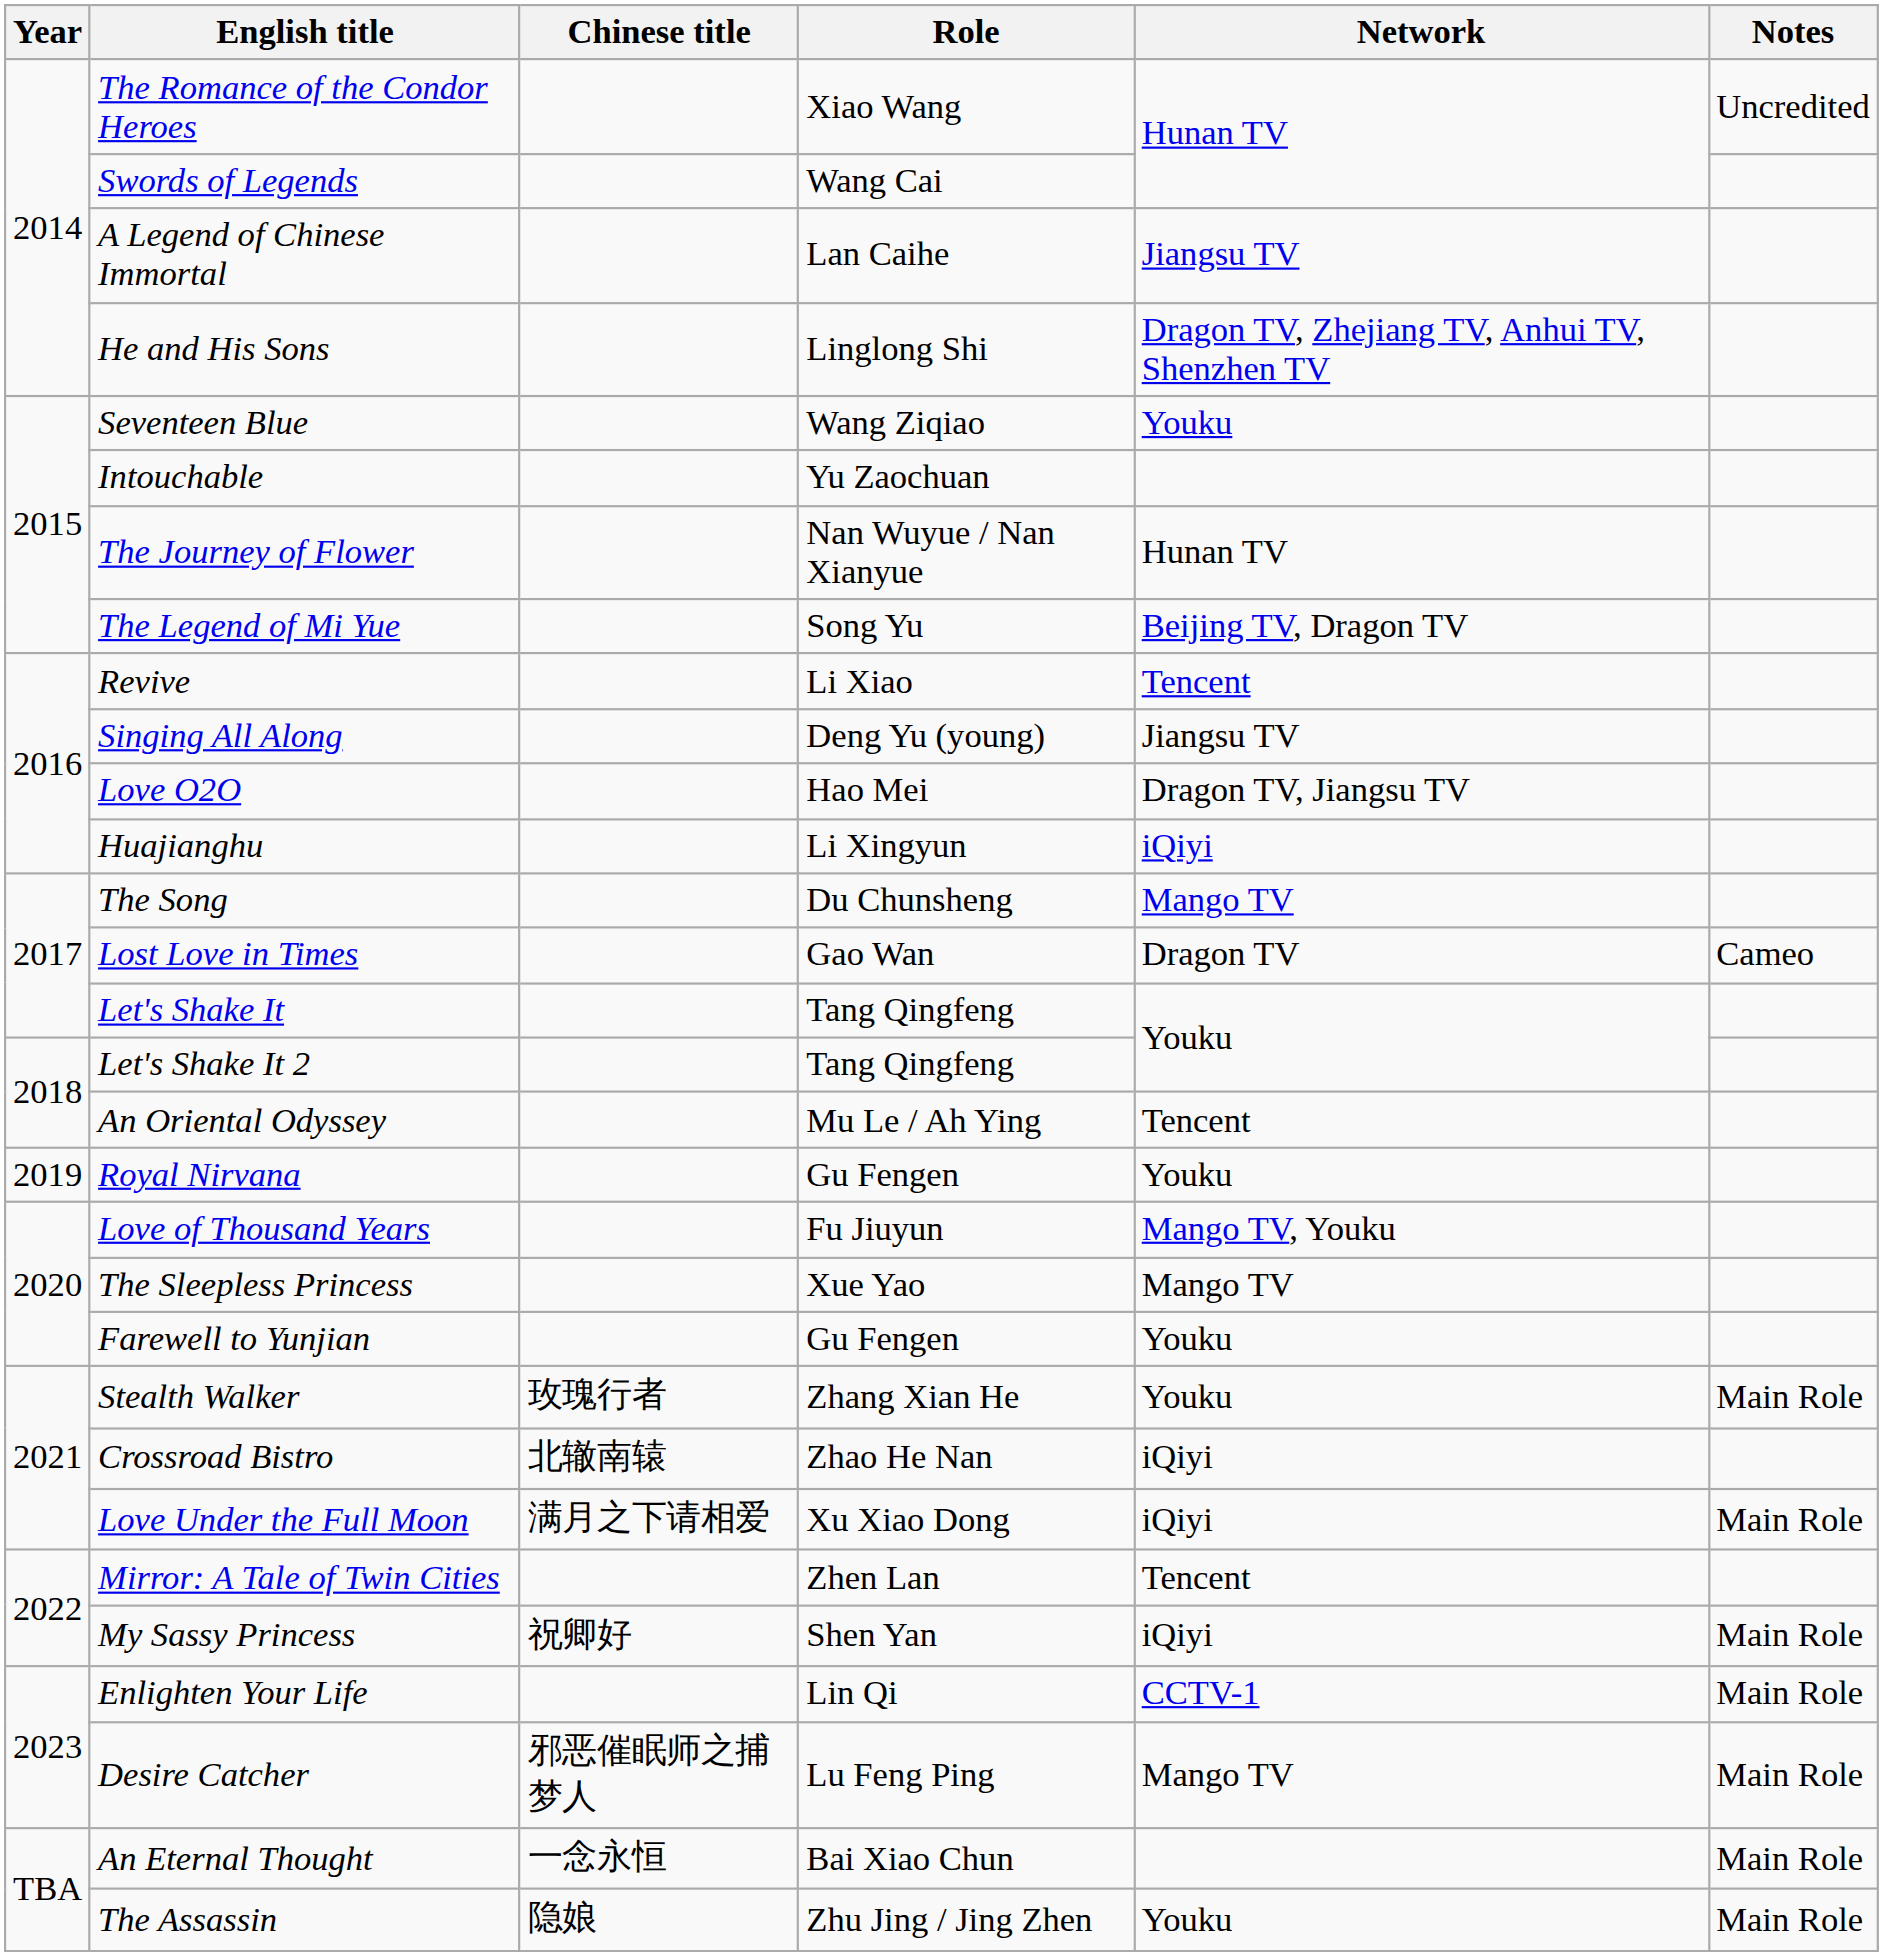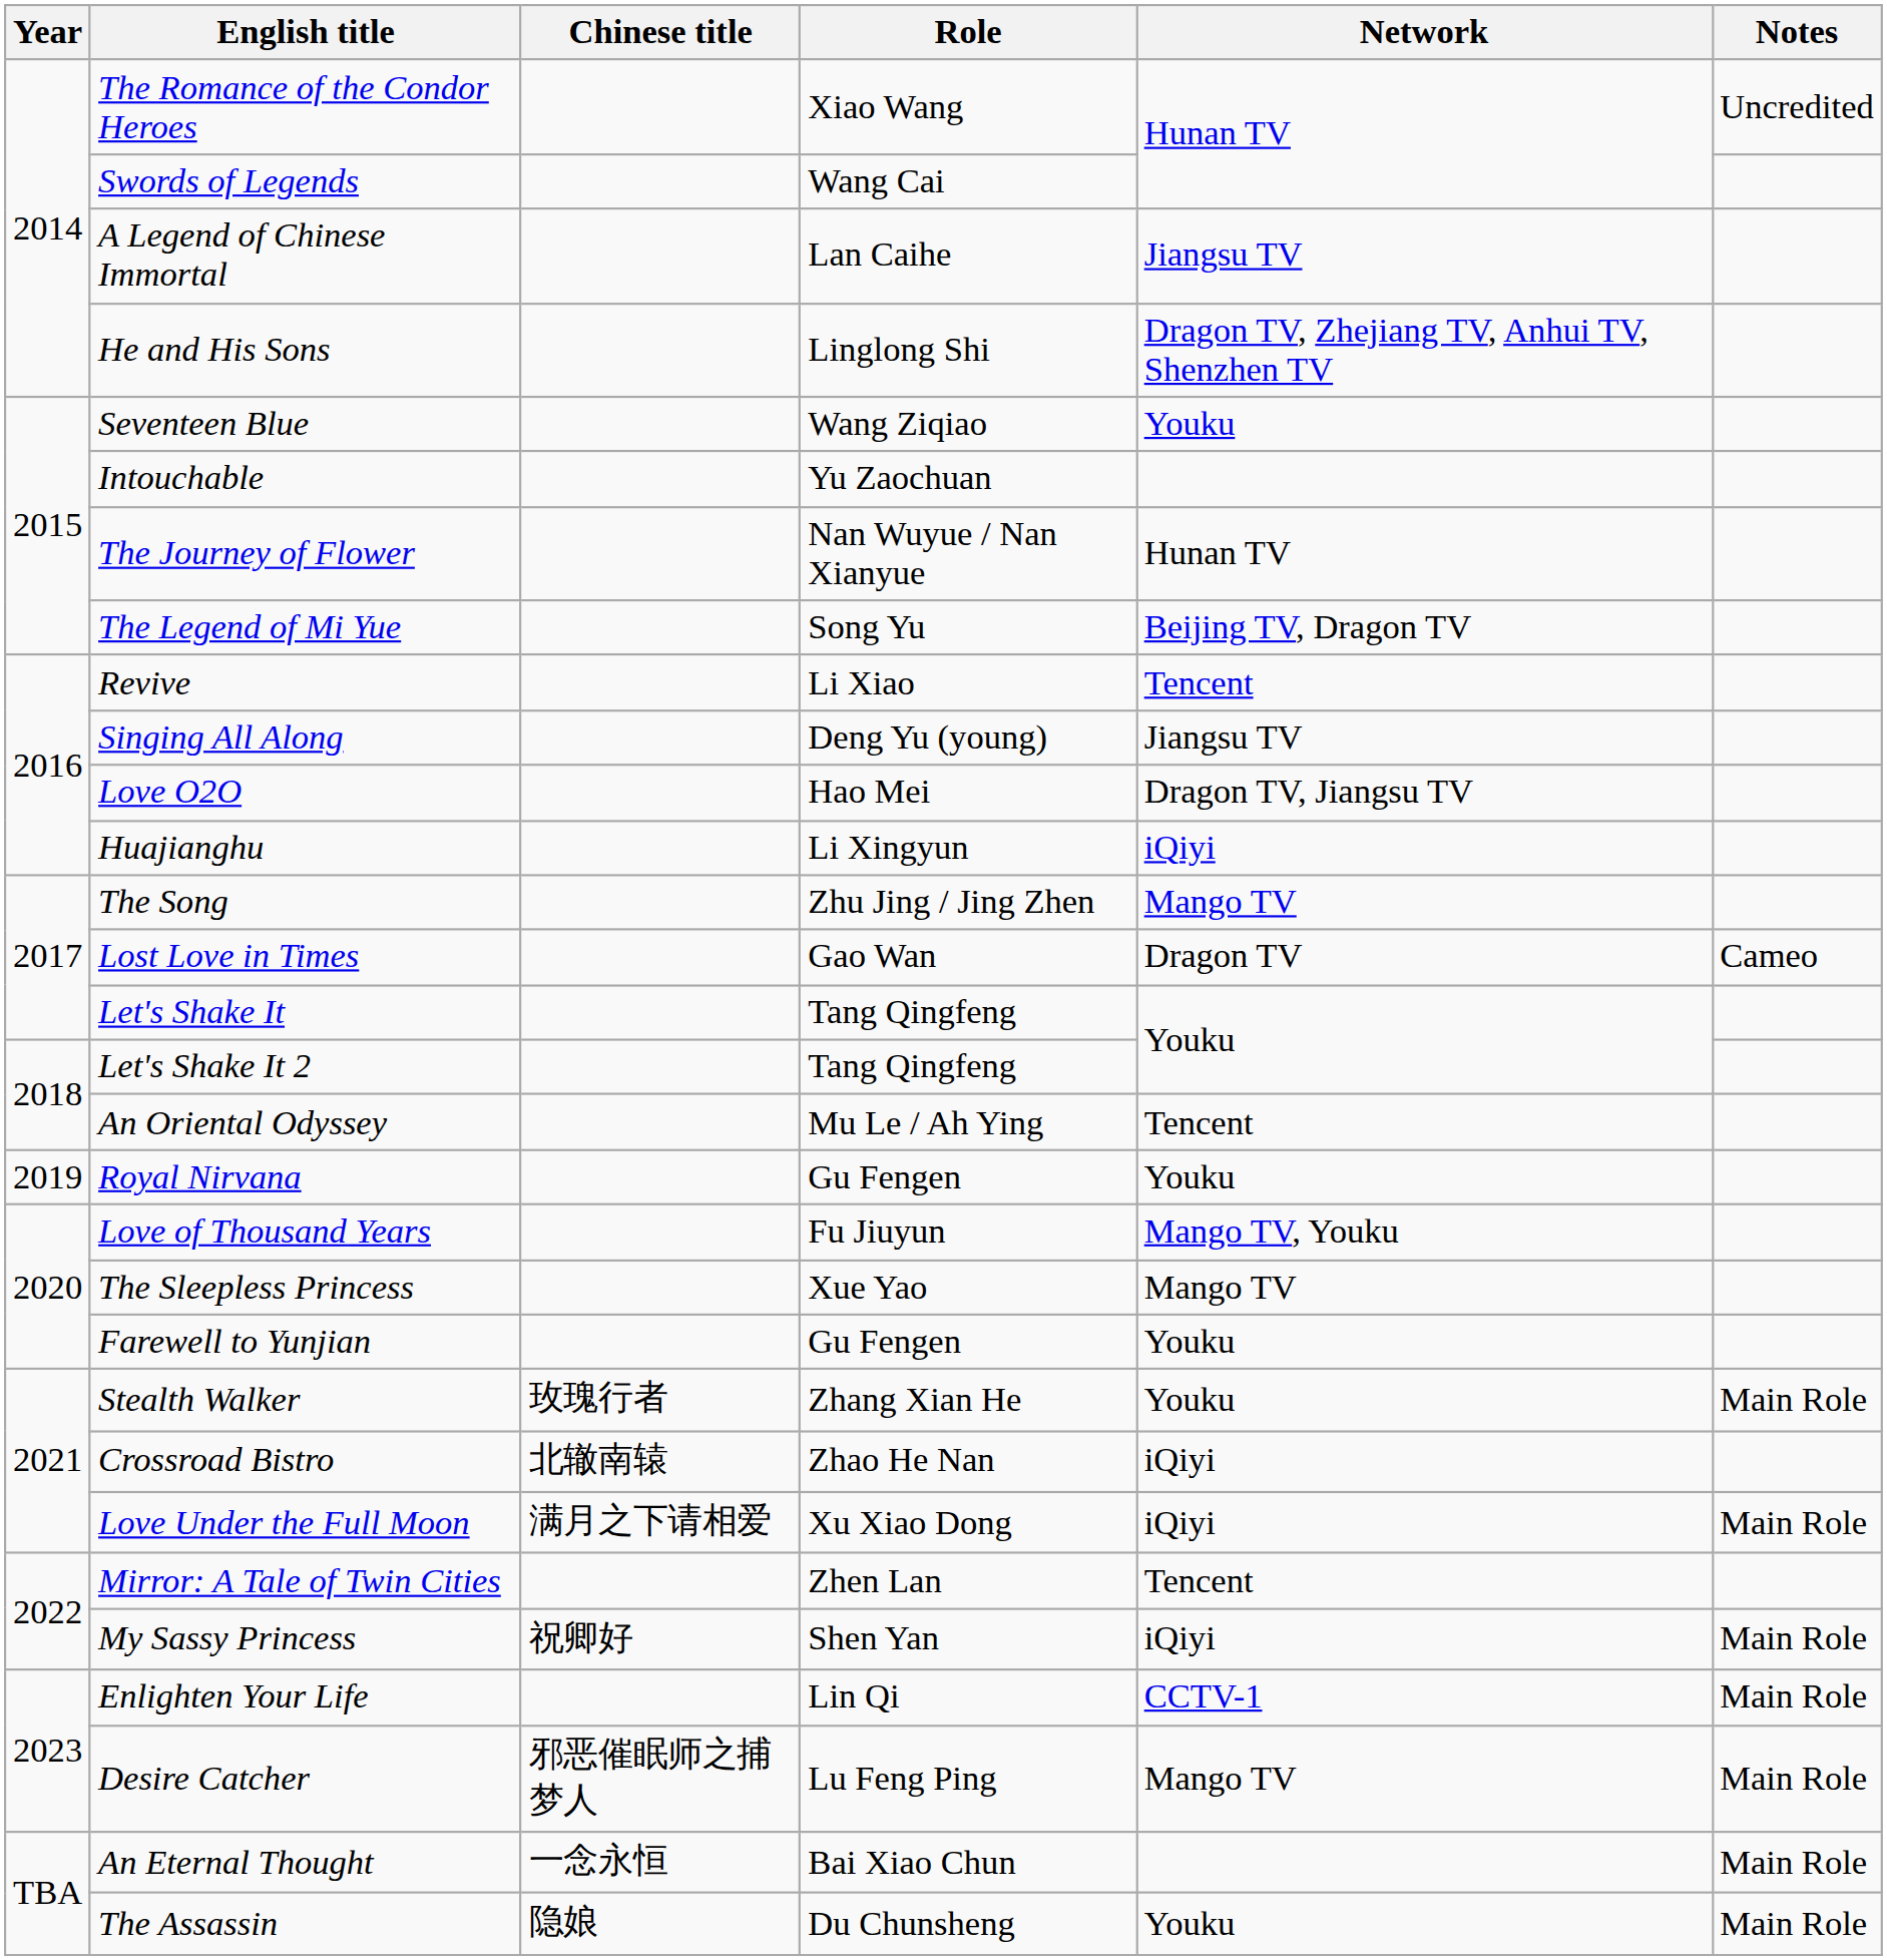The Song | Role: Du Chunsheng -> Zhu Jing / Jing Zhen
The Assassin | Role: Zhu Jing / Jing Zhen -> Du Chunsheng
